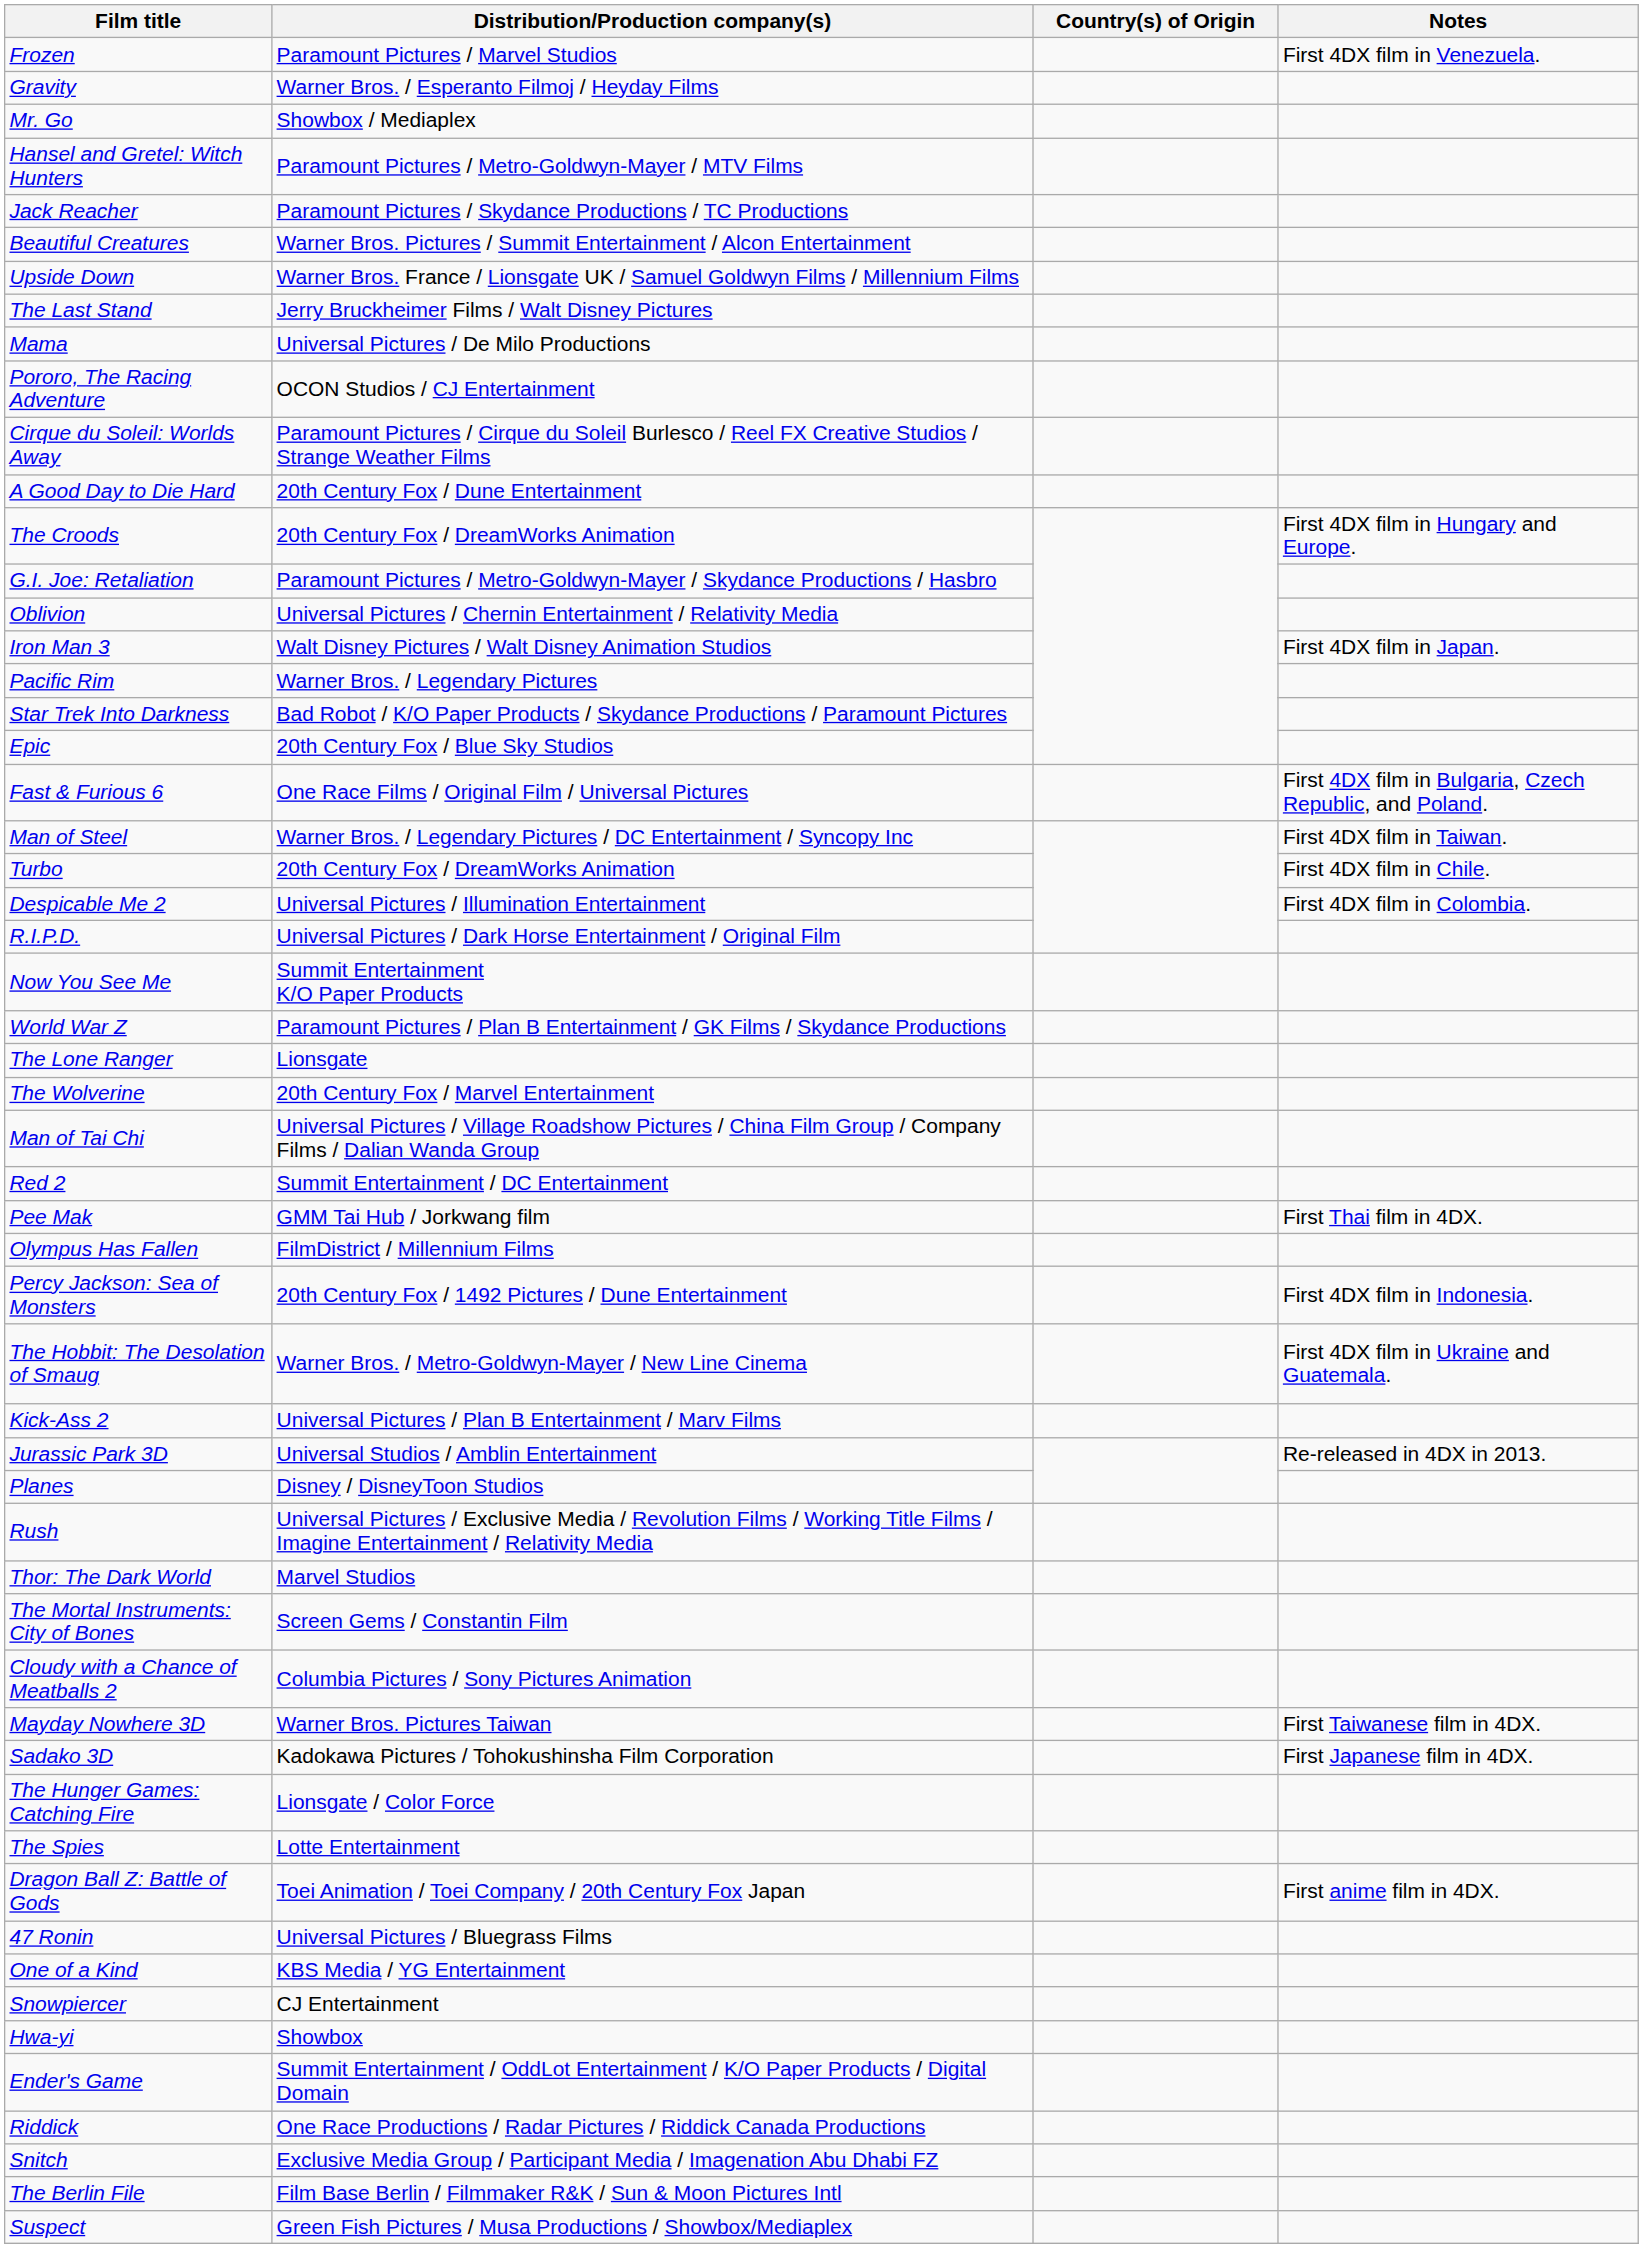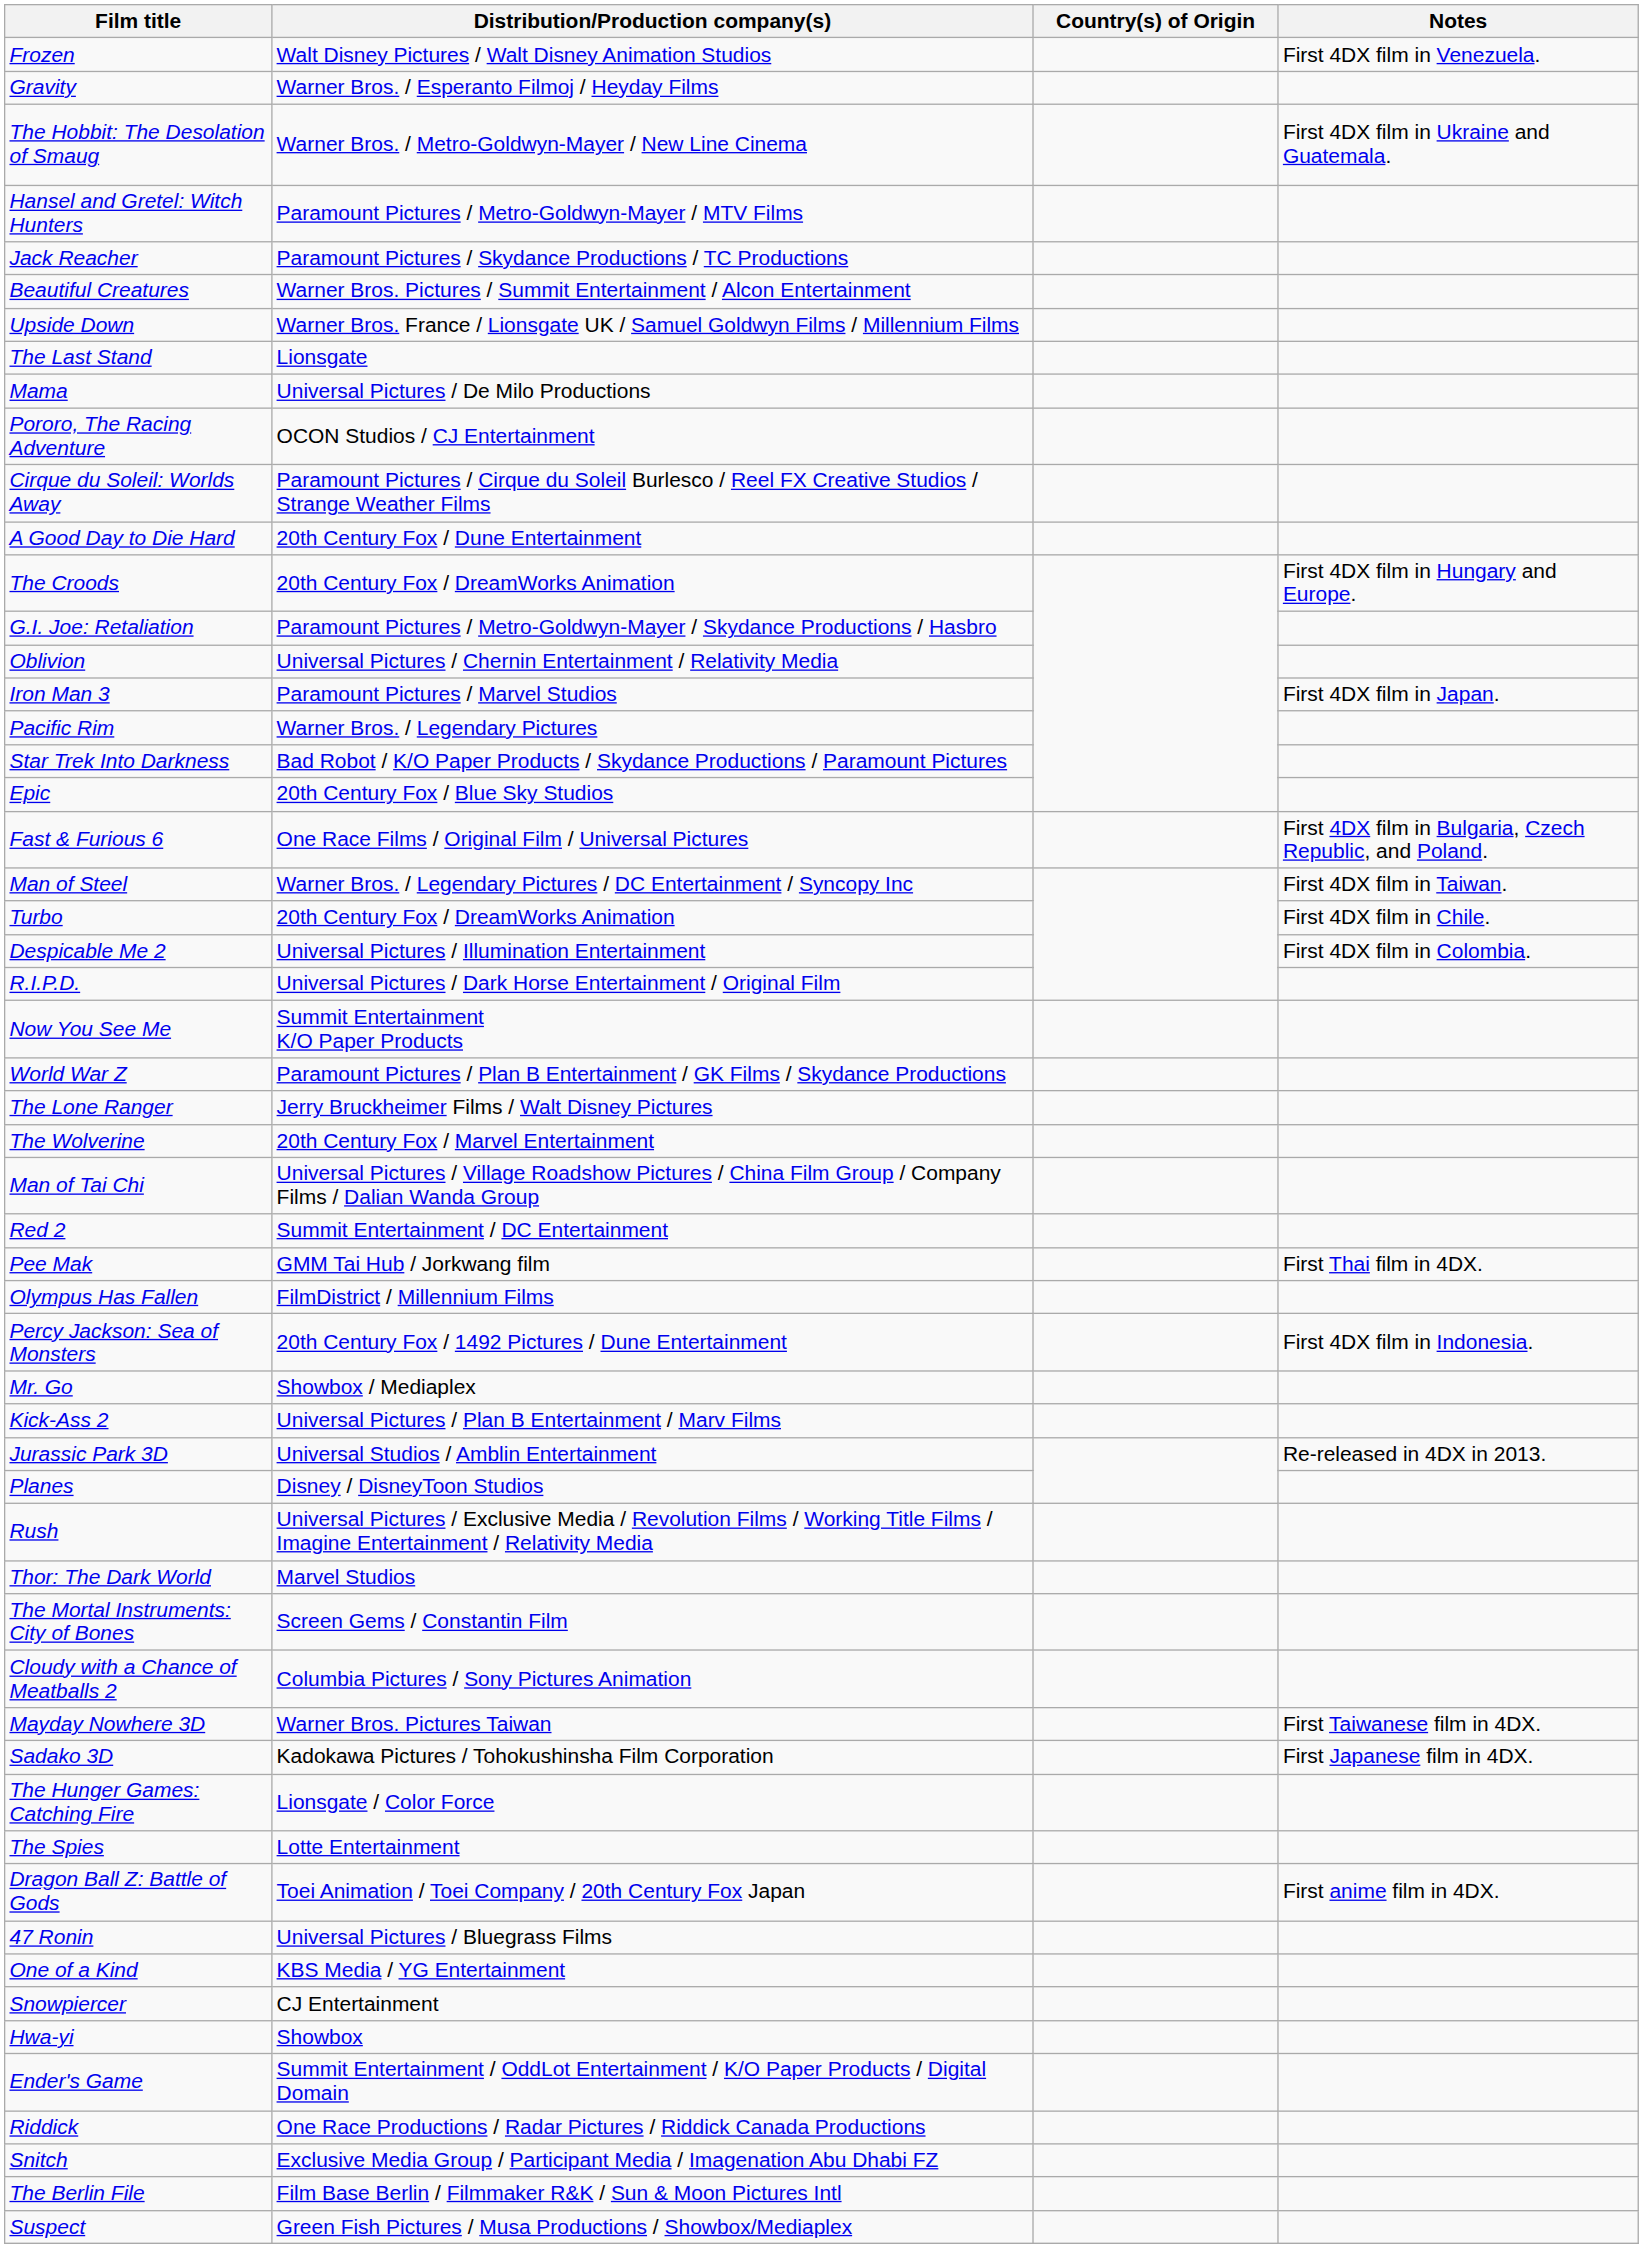Frozen | Distribution/Production company(s): Paramount Pictures / Marvel Studios -> Walt Disney Pictures / Walt Disney Animation Studios
rows swapped: The Hobbit: The Desolation of Smaug <-> Mr. Go
The Last Stand | Distribution/Production company(s): Jerry Bruckheimer Films / Walt Disney Pictures -> Lionsgate
Iron Man 3 | Distribution/Production company(s): Walt Disney Pictures / Walt Disney Animation Studios -> Paramount Pictures / Marvel Studios
The Lone Ranger | Distribution/Production company(s): Lionsgate -> Jerry Bruckheimer Films / Walt Disney Pictures
